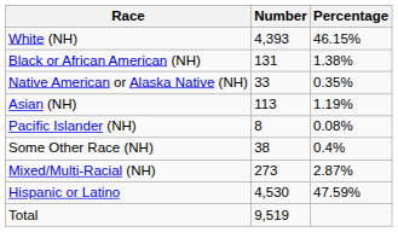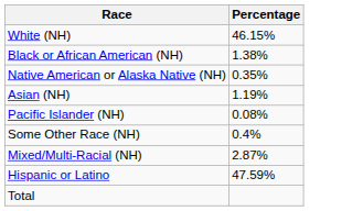- column: Number | 4,393 | 131 | 33 | 113 | 8 | 38 | 273 | 4,530 | 9,519
